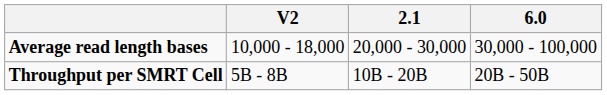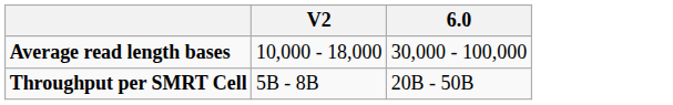- column: 2.1 | 20,000 - 30,000 | 10B - 20B
